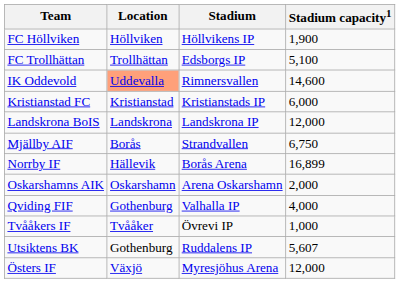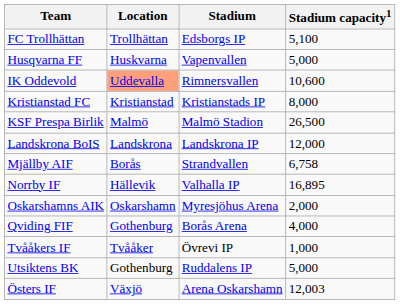- row: FC Höllviken | Höllviken | Höllvikens IP | 1,900
+ row: Husqvarna FF | Huskvarna | Vapenvallen | 5,000
IK Oddevold | Stadium capacity1: 14,600 -> 10,600
Kristianstad FC | Stadium capacity1: 6,000 -> 8,000
+ row: KSF Prespa Birlik | Malmö | Malmö Stadion | 26,500
Mjällby AIF | Stadium capacity1: 6,750 -> 6,758
Norrby IF | Stadium: Borås Arena -> Valhalla IP
Norrby IF | Stadium capacity1: 16,899 -> 16,895
Oskarshamns AIK | Stadium: Arena Oskarshamn -> Myresjöhus Arena
Qviding FIF | Stadium: Valhalla IP -> Borås Arena
Utsiktens BK | Stadium capacity1: 5,607 -> 5,000
Östers IF | Stadium: Myresjöhus Arena -> Arena Oskarshamn
Östers IF | Stadium capacity1: 12,000 -> 12,003
